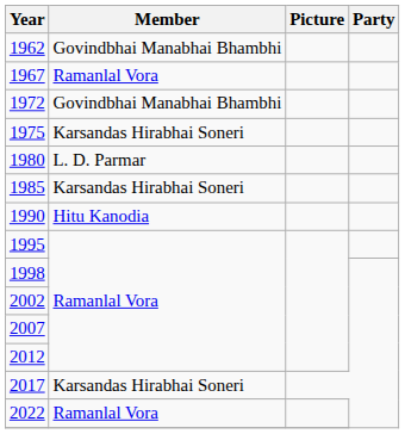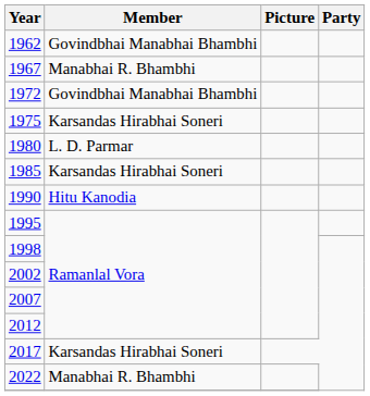1967 | Member: Ramanlal Vora -> Manabhai R. Bhambhi
2022 | Member: Ramanlal Vora -> Manabhai R. Bhambhi
